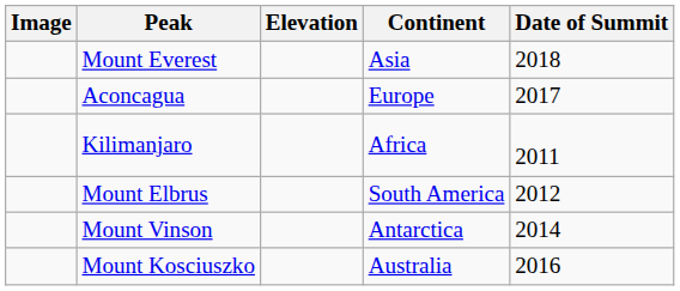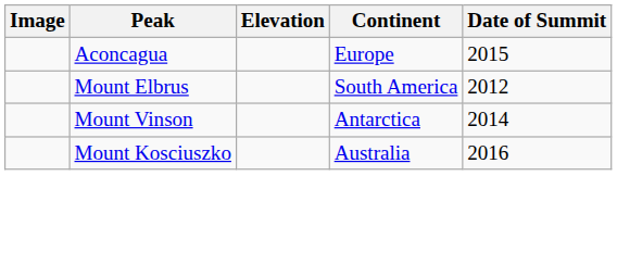- row: Mount Everest | Asia | 2018
Aconcagua | Date of Summit: 2017 -> 2015
- row: Kilimanjaro | Africa | 2011
